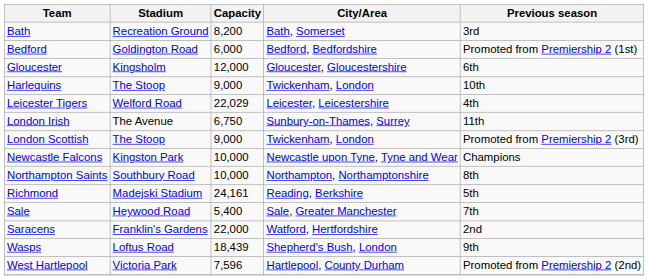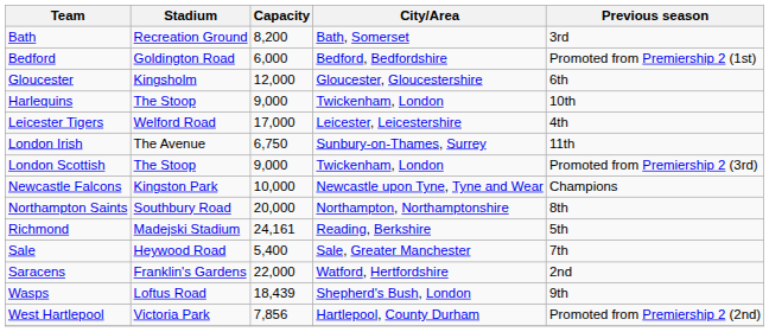Leicester Tigers | Capacity: 22,029 -> 17,000
Northampton Saints | Capacity: 10,000 -> 20,000
West Hartlepool | Capacity: 7,596 -> 7,856
